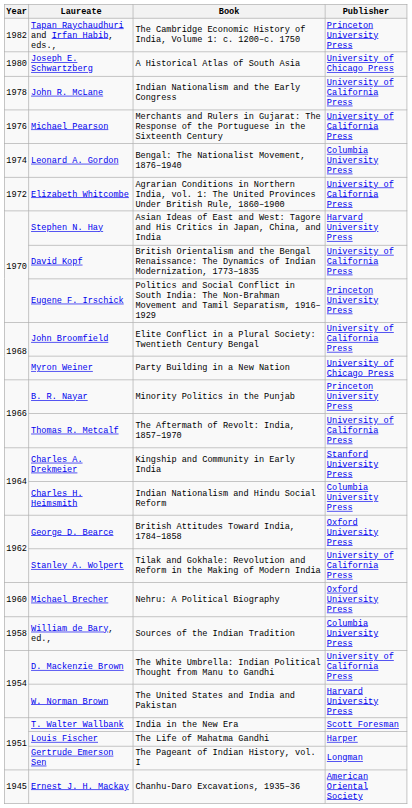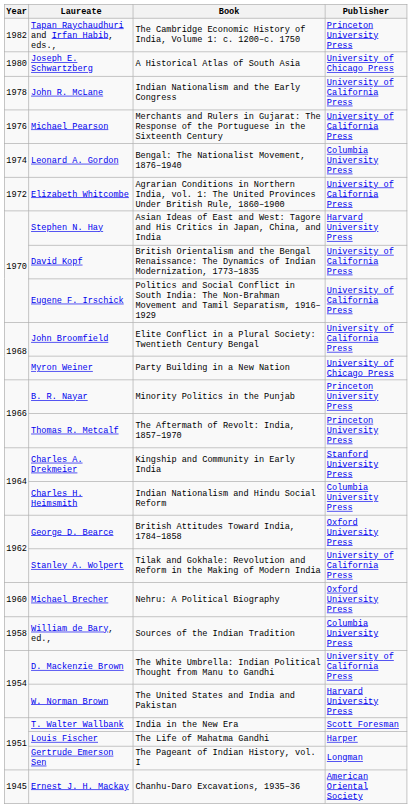Eugene F. Irschick | Publisher: Princeton University Press -> University of California Press
Thomas R. Metcalf | Publisher: University of California Press -> Princeton University Press
